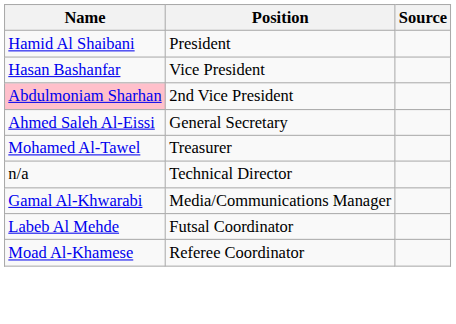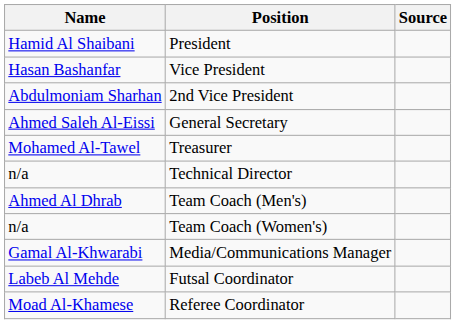2nd Vice President | Name: pink background -> no background
+ row: Ahmed Al Dhrab | Team Coach (Men's)
+ row: n/a | Team Coach (Women's)
